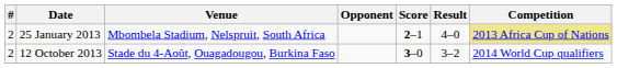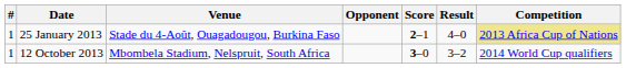25 January 2013 | #: 2 -> 1
25 January 2013 | Venue: Mbombela Stadium, Nelspruit, South Africa -> Stade du 4-Août, Ouagadougou, Burkina Faso
12 October 2013 | #: 2 -> 1
12 October 2013 | Venue: Stade du 4-Août, Ouagadougou, Burkina Faso -> Mbombela Stadium, Nelspruit, South Africa
